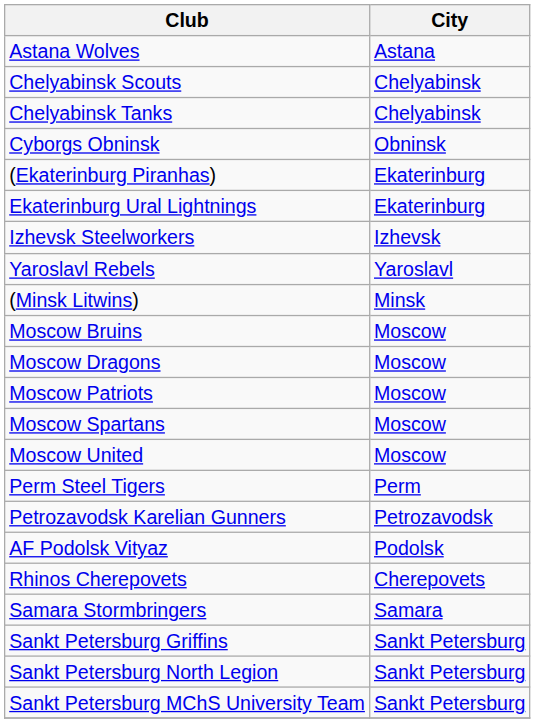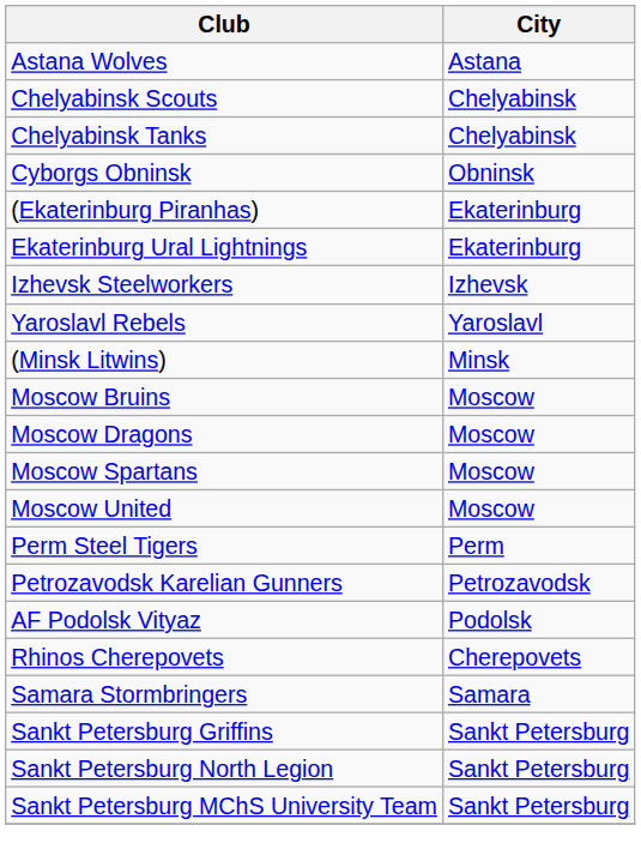- row: Moscow Patriots | Moscow
